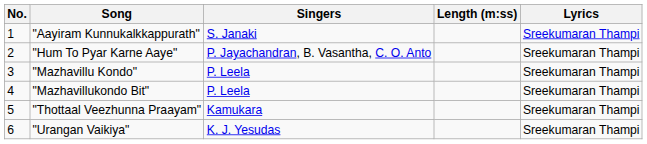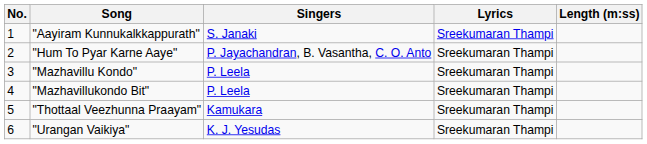columns swapped: Lyrics <-> Length (m:ss)
